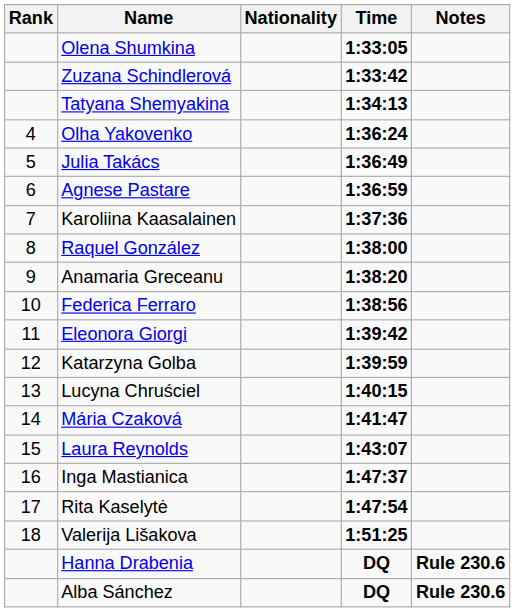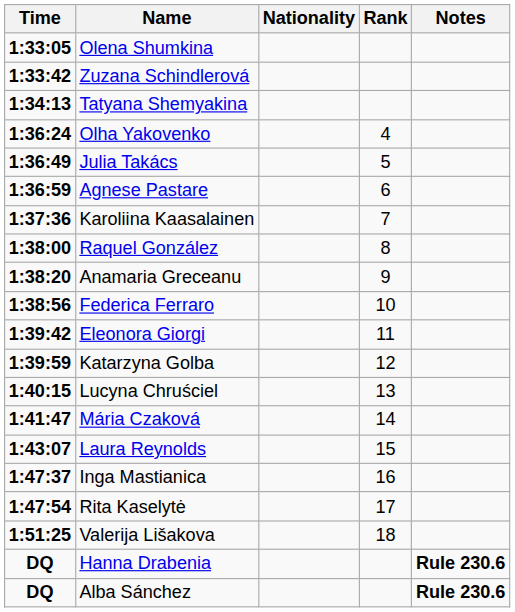columns swapped: Rank <-> Time
